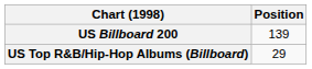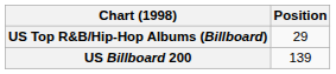rows swapped: US Billboard 200 <-> US Top R&B/Hip-Hop Albums (Billboard)
